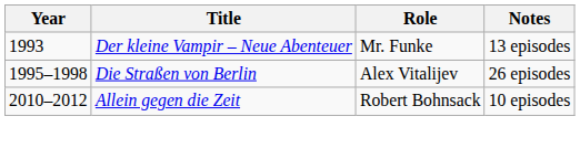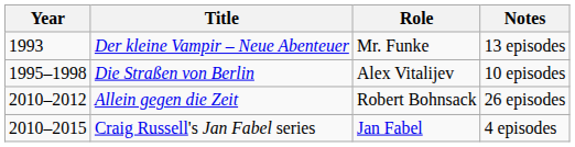Die Straßen von Berlin | Notes: 26 episodes -> 10 episodes
Allein gegen die Zeit | Notes: 10 episodes -> 26 episodes
+ row: 2010–2015 | Craig Russell's Jan Fabel series | Jan Fabel | 4 episodes
